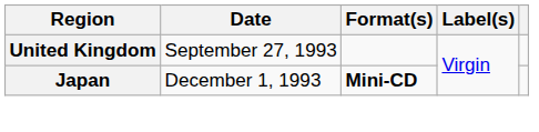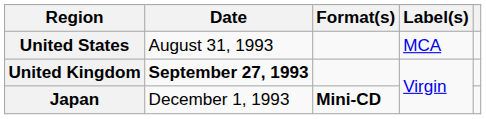+ row: United States | August 31, 1993 | MCA
United Kingdom | Date: normal -> bold
